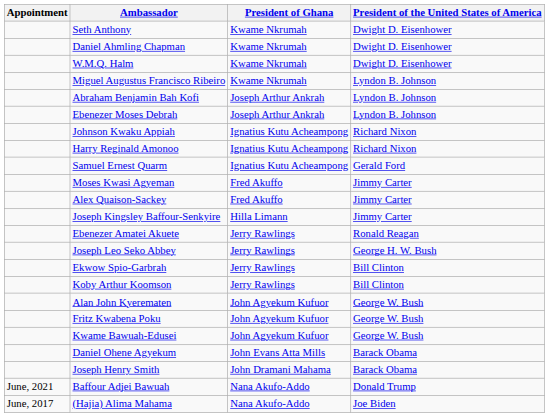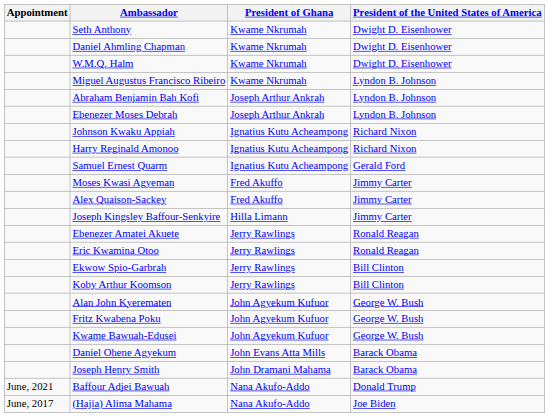+ row: Eric Kwamina Otoo | Jerry Rawlings | Ronald Reagan
- row: Joseph Leo Seko Abbey | Jerry Rawlings | George H. W. Bush
